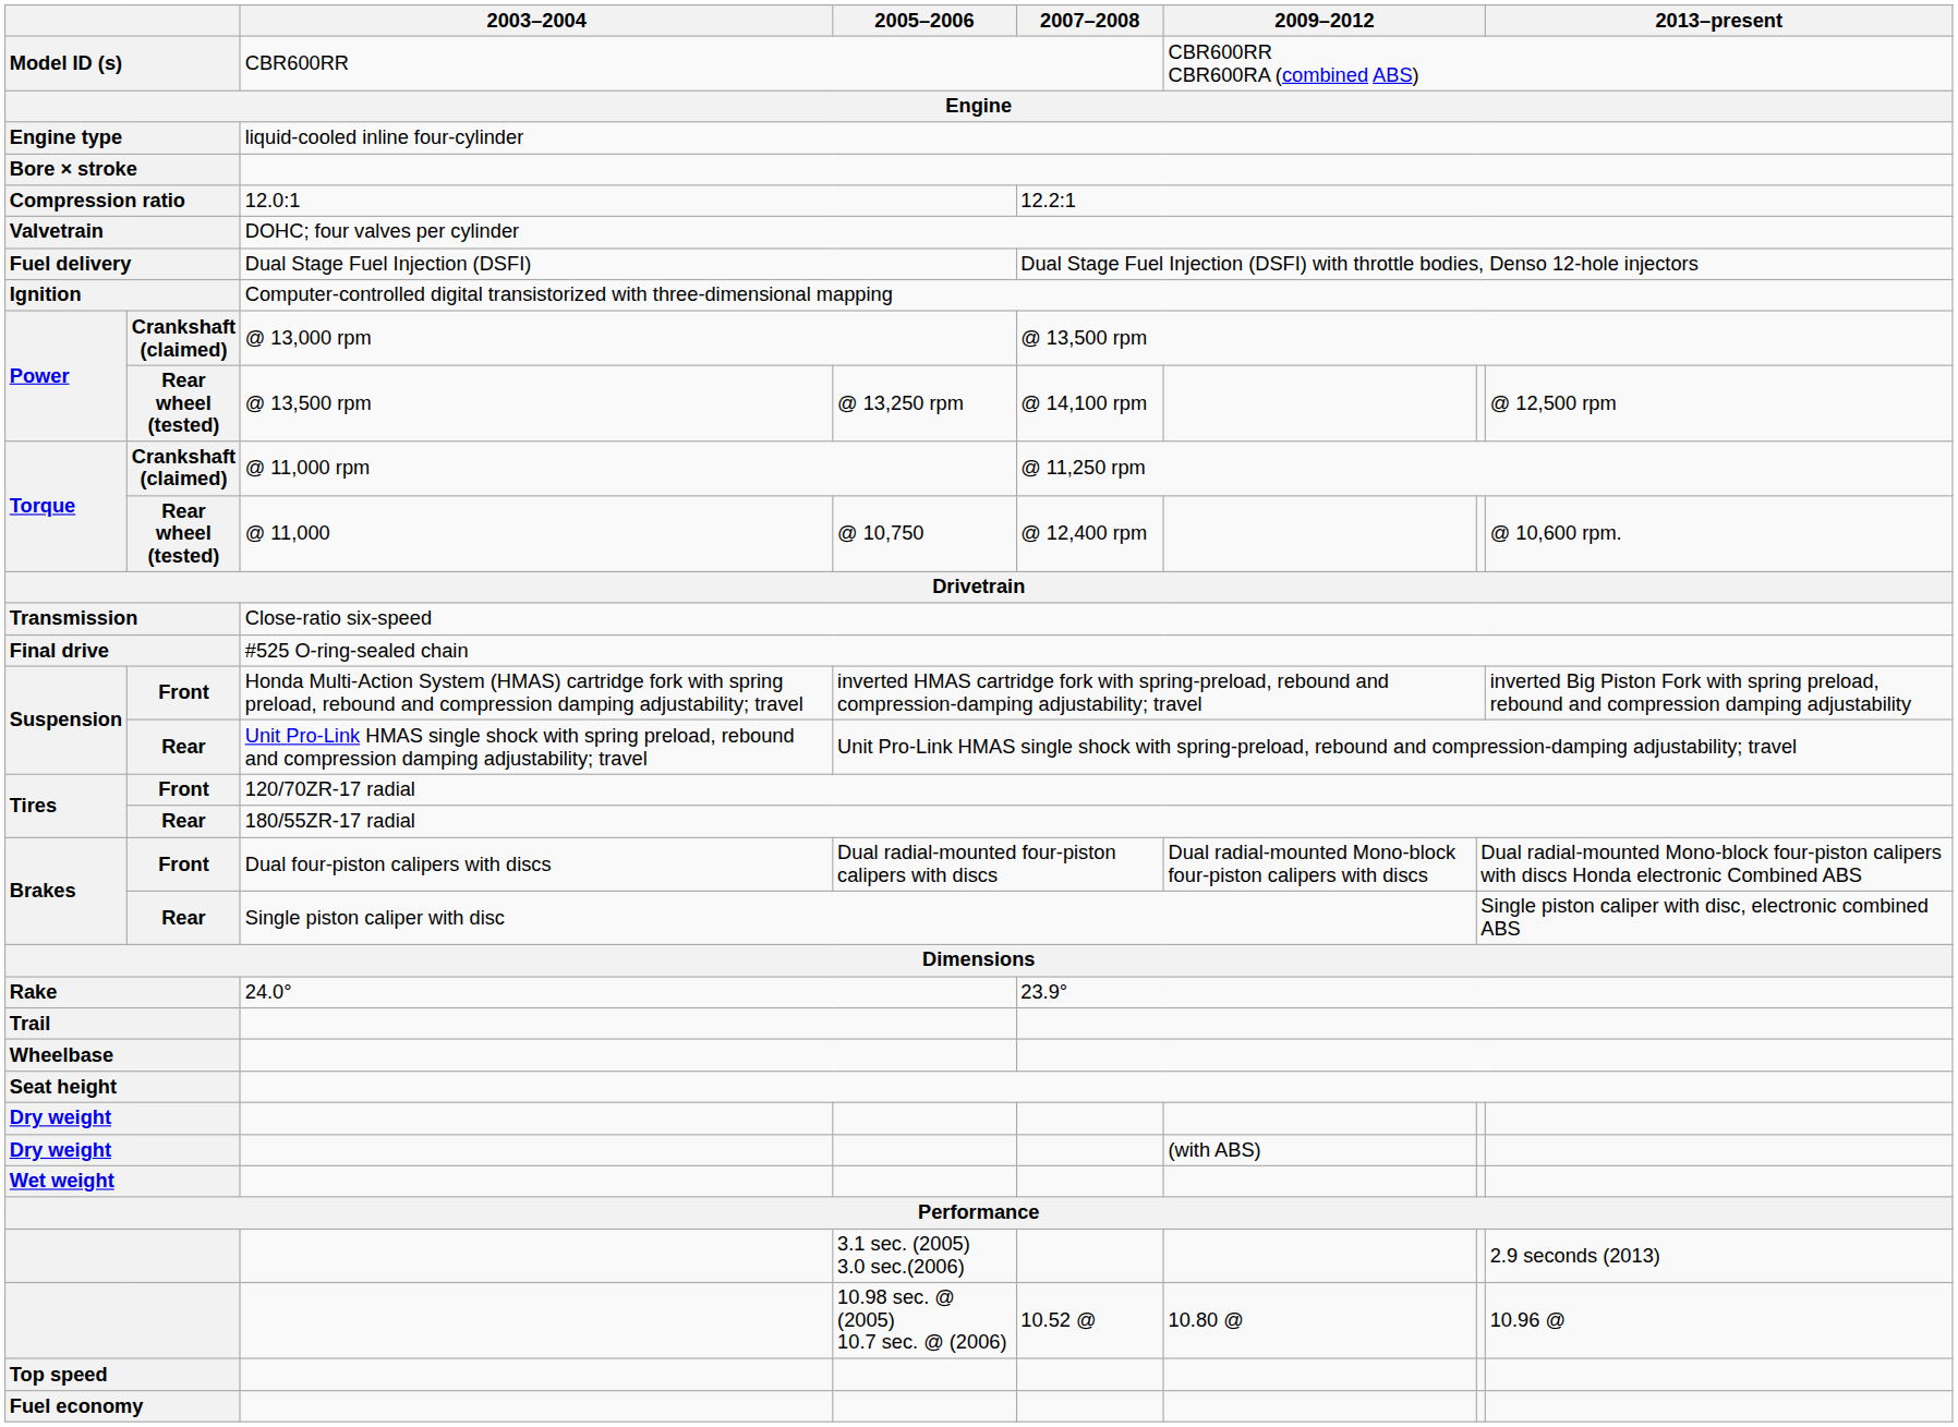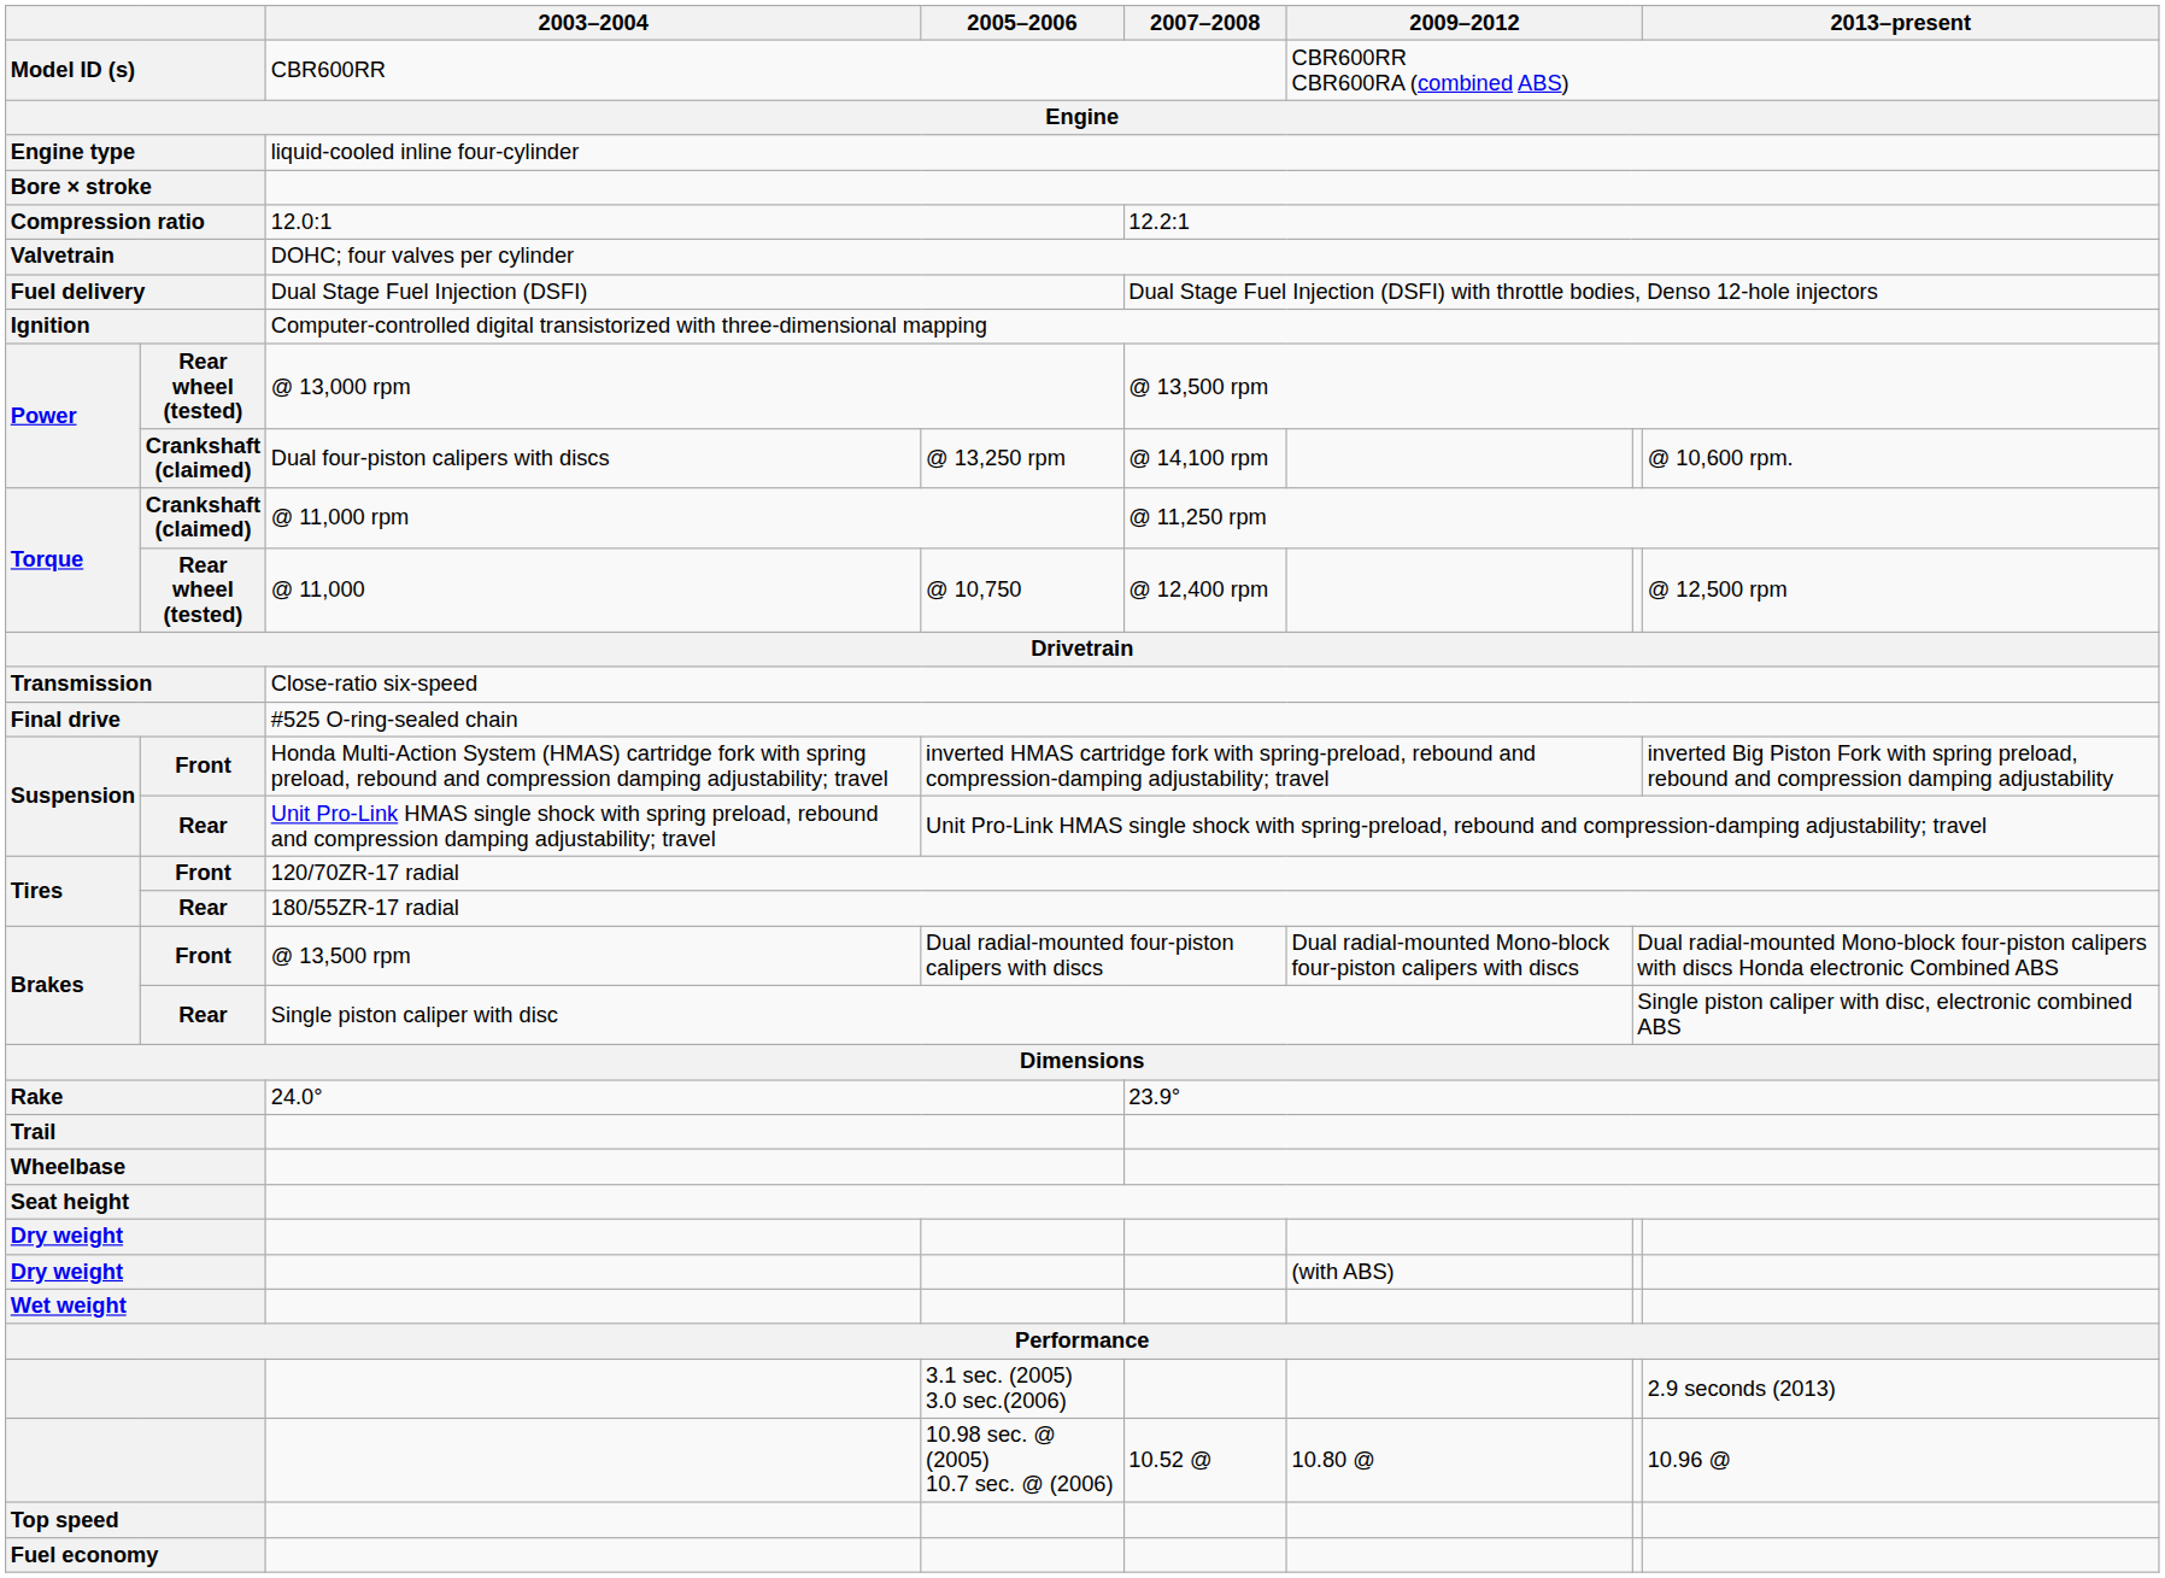Power / @ 13,000 rpm | column 2: Crankshaft (claimed) -> Rear wheel (tested)
Power / @ 13,250 rpm | column 2: Rear wheel (tested) -> Crankshaft (claimed)
Power / @ 13,250 rpm | 2003–2004: @ 13,500 rpm -> Dual four-piston calipers with discs
Power / @ 13,250 rpm | column 8: @ 12,500 rpm -> @ 10,600 rpm.
Torque / @ 10,750 | column 8: @ 10,600 rpm. -> @ 12,500 rpm
Brakes / Dual radial-mounted four-piston calipers with discs | 2003–2004: Dual four-piston calipers with discs -> @ 13,500 rpm
